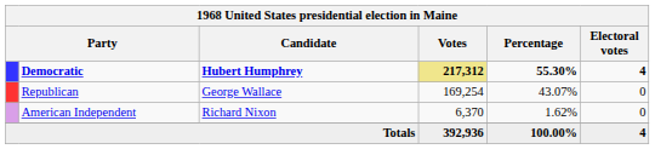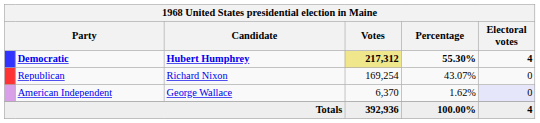Republican | Candidate: George Wallace -> Richard Nixon
American Independent | Candidate: Richard Nixon -> George Wallace
American Independent | Electoral votes: no background -> lavender background
